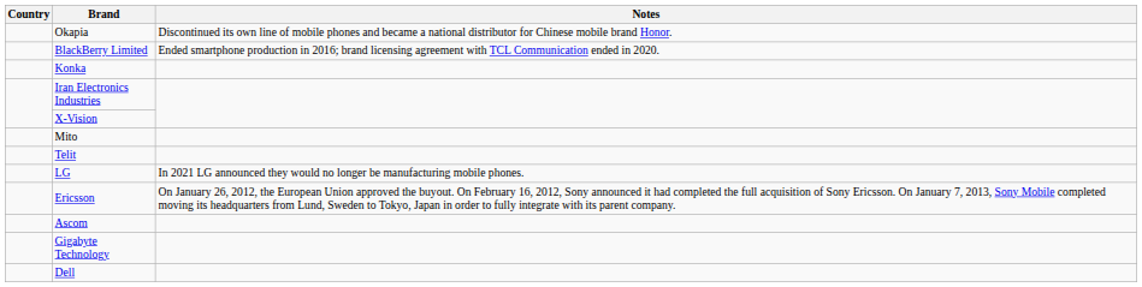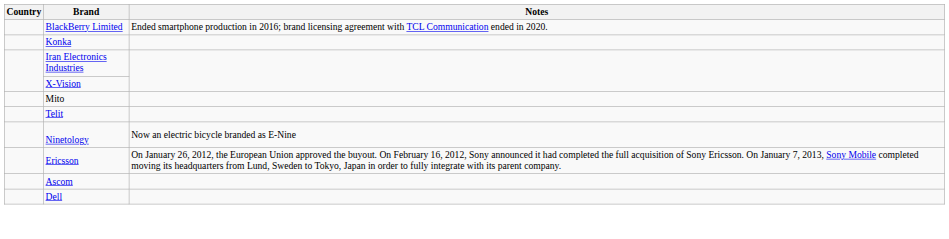- row: Okapia | Discontinued its own line of mobile phones and became a national distributor for Chinese mobile brand Honor.
+ row: Ninetology | Now an electric bicycle branded as E-Nine
- row: LG | In 2021 LG announced they would no longer be manufacturing mobile phones.
- row: Gigabyte Technology
